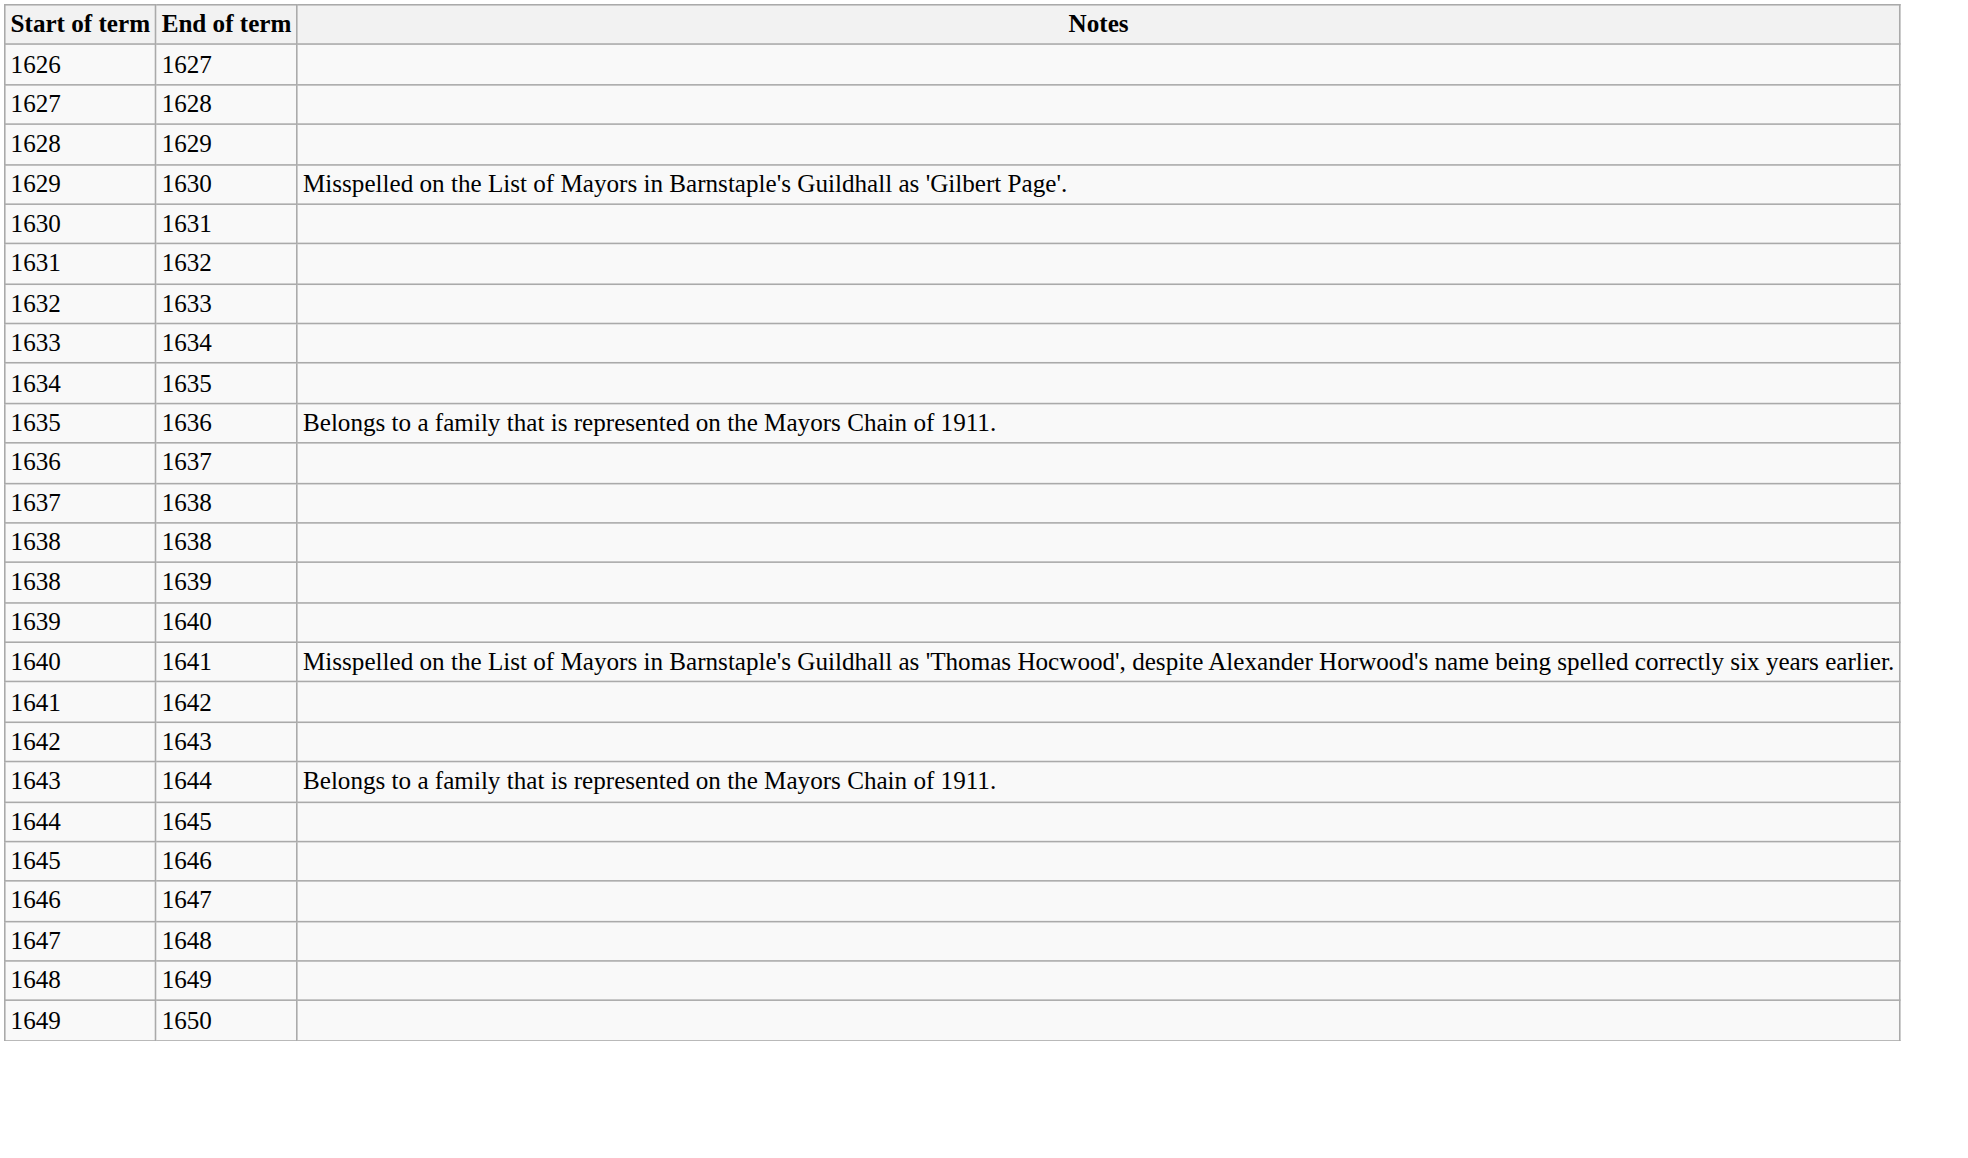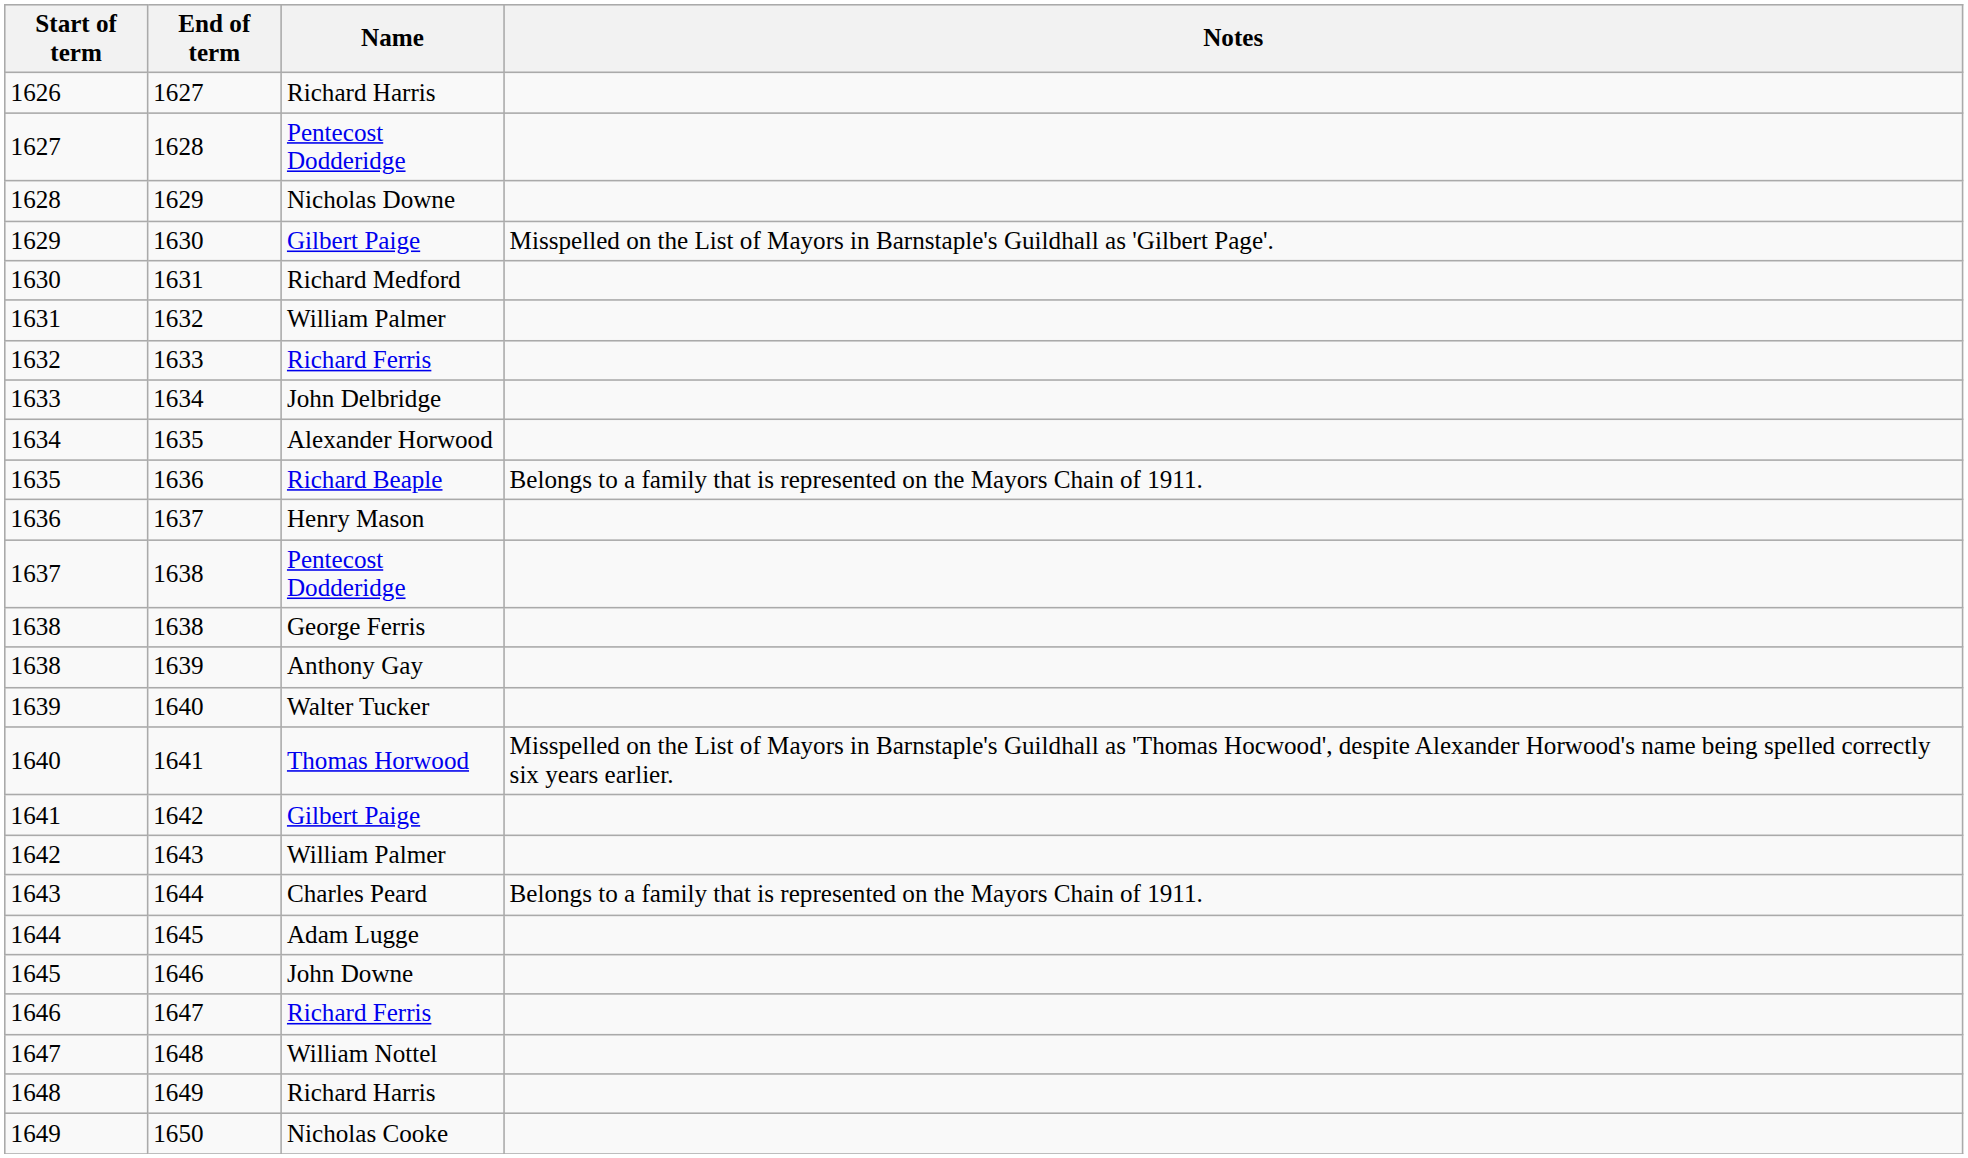+ column: Name | Richard Harris | Pentecost Dodderidge | Nicholas Downe | Gilbert Paige | Richard Medford | William Palmer | Richard Ferris | John Delbridge | Alexander Horwood | Richard Beaple | Henry Mason | Pentecost Dodderidge | George Ferris | Anthony Gay | Walter Tucker | Thomas Horwood | Gilbert Paige | William Palmer | Charles Peard | Adam Lugge | John Downe | Richard Ferris | William Nottel | Richard Harris | Nicholas Cooke
